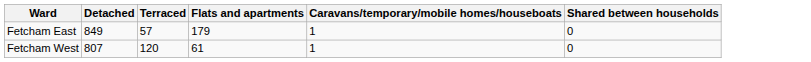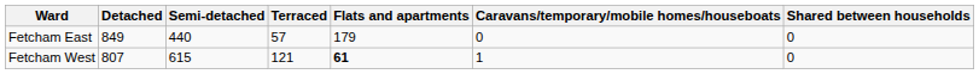+ column: Semi-detached | 440 | 615
Fetcham East | Caravans/temporary/mobile homes/houseboats: 1 -> 0
Fetcham West | Terraced: 120 -> 121
Fetcham West | Flats and apartments: normal -> bold
